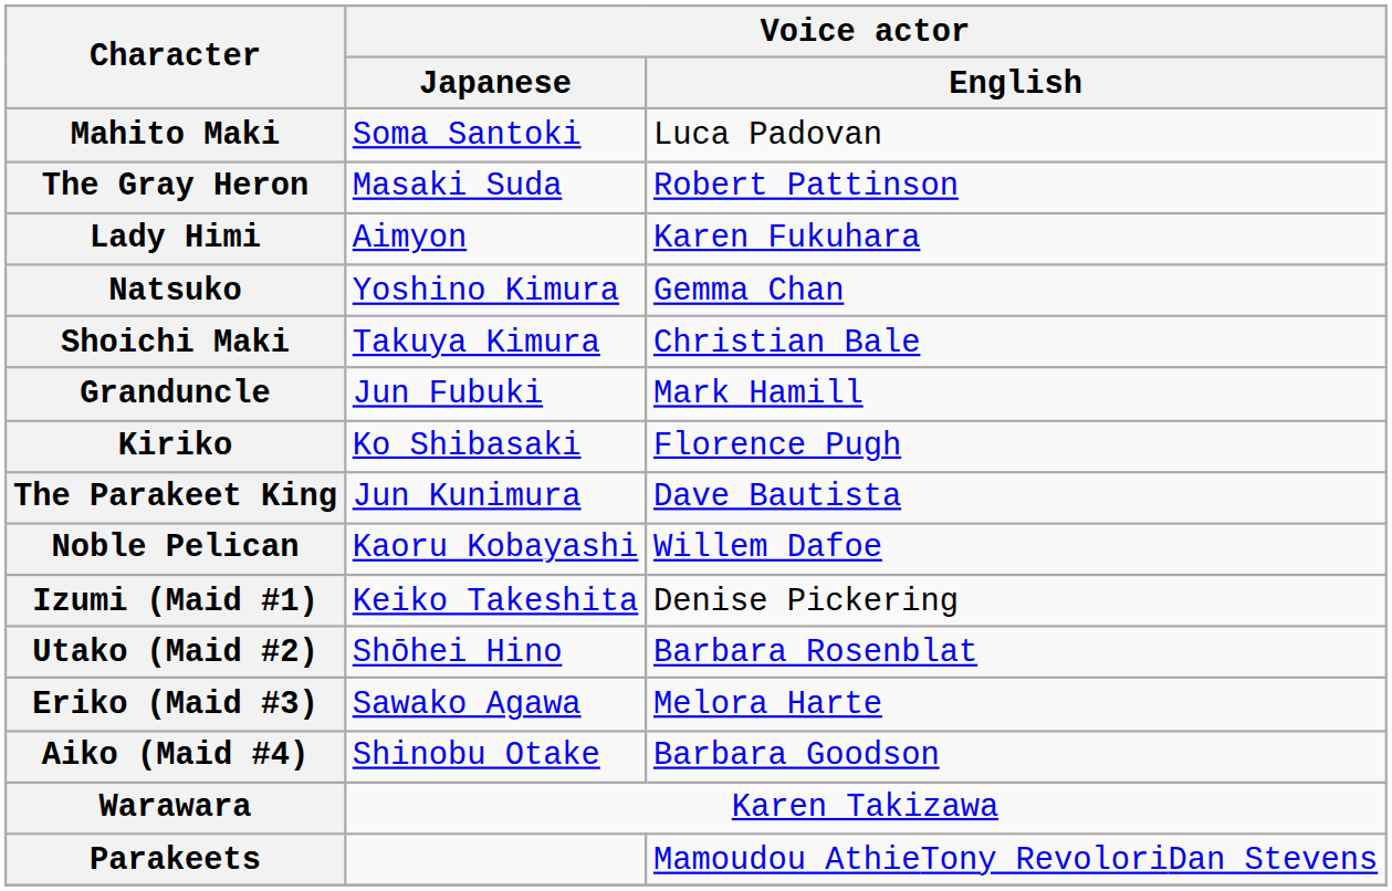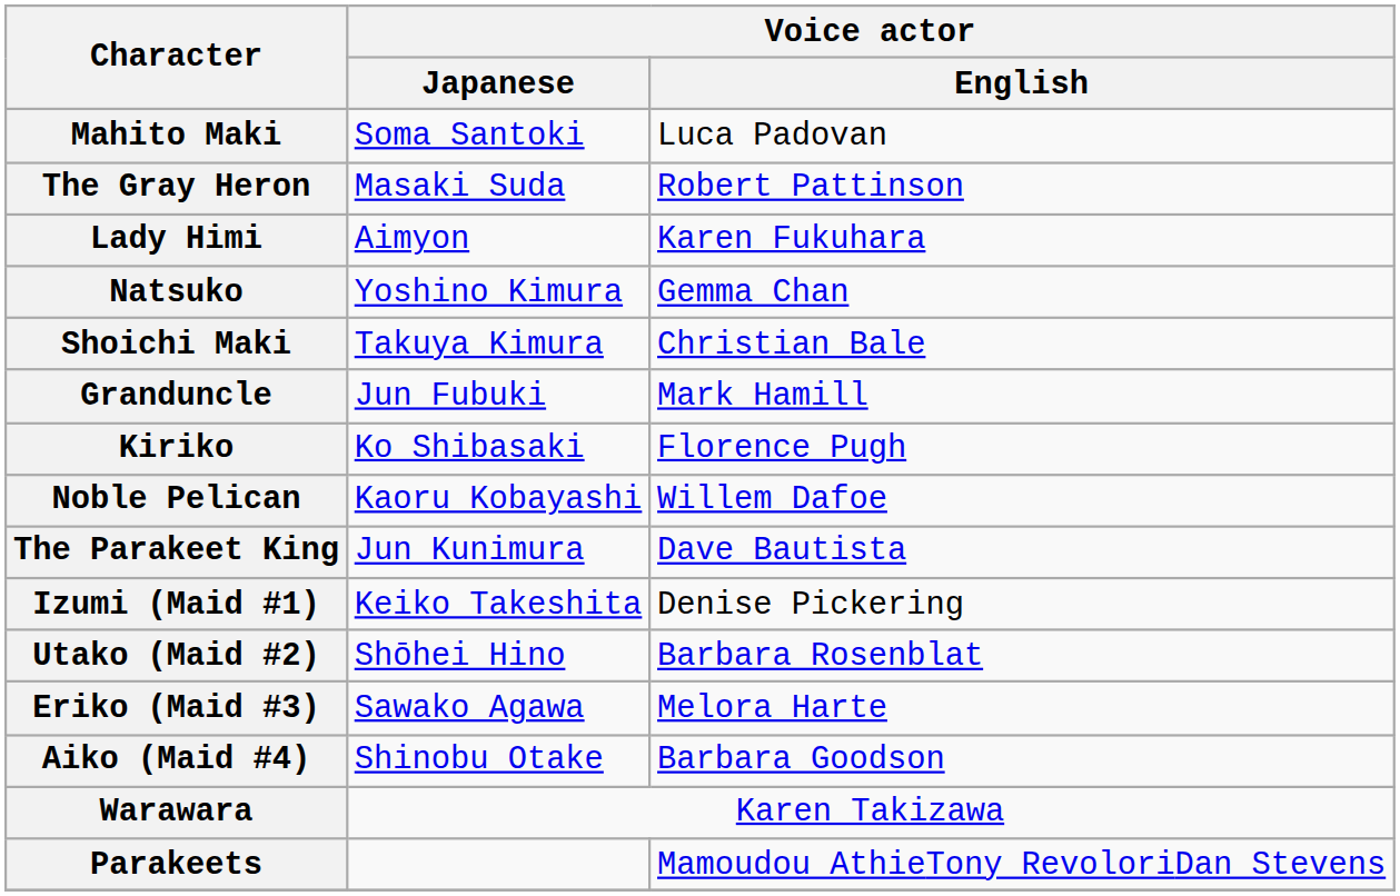rows swapped: Noble Pelican <-> The Parakeet King
